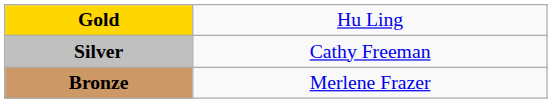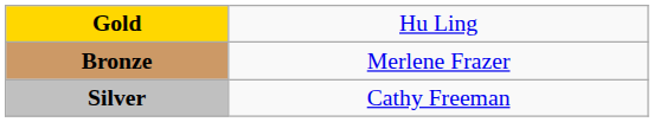rows swapped: Silver <-> Bronze
